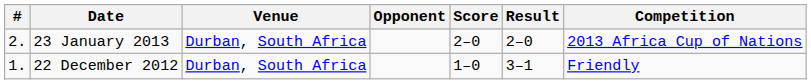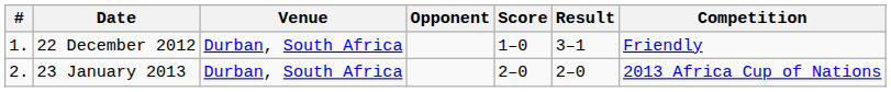rows swapped: 22 December 2012 <-> 23 January 2013
